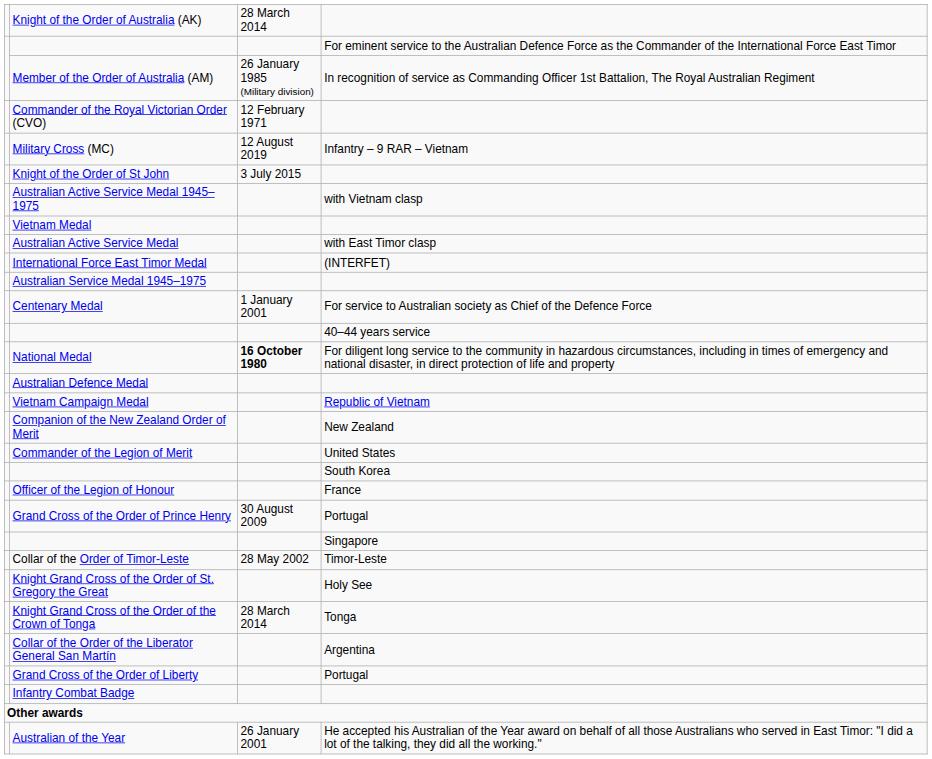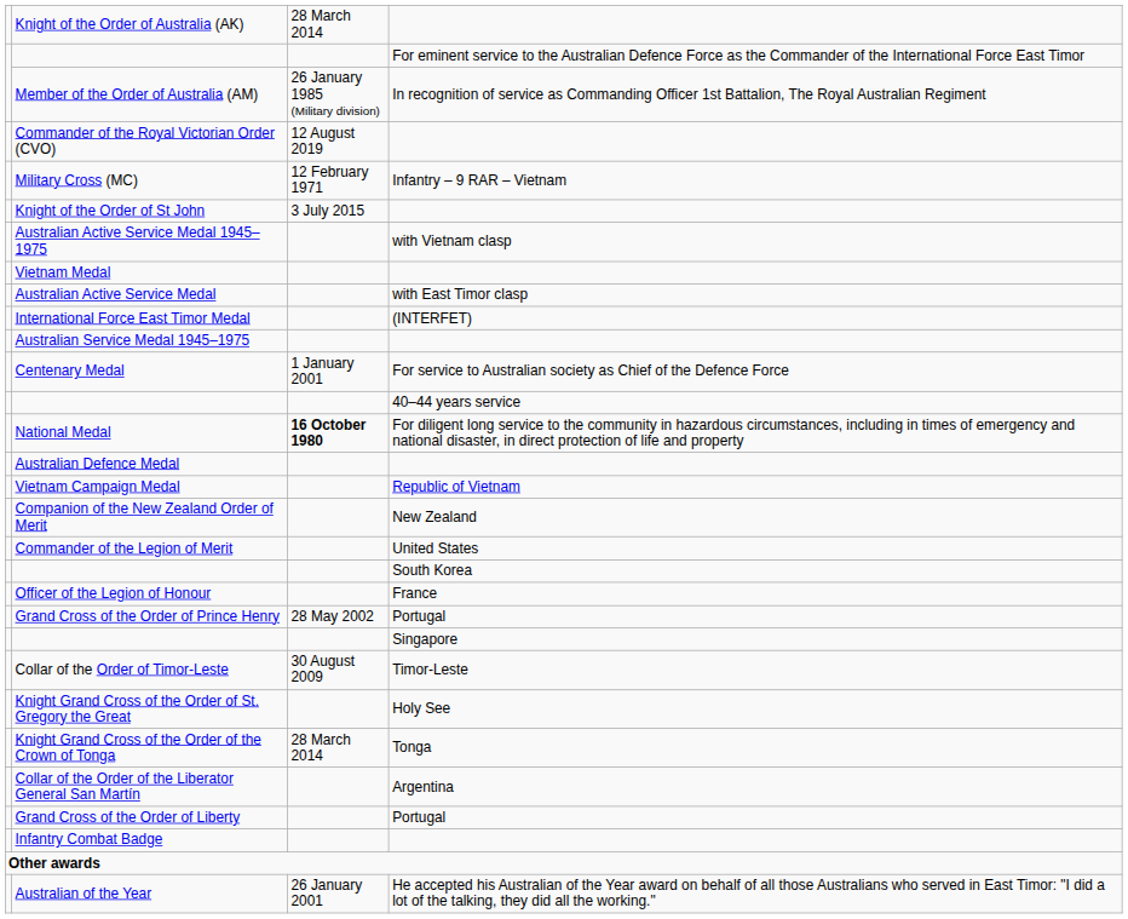Commander of the Royal Victorian Order (CVO) | column 3: 12 February 1971 -> 12 August 2019
Military Cross (MC) | column 3: 12 August 2019 -> 12 February 1971
Grand Cross of the Order of Prince Henry | column 3: 30 August 2009 -> 28 May 2002
Collar of the Order of Timor-Leste | column 3: 28 May 2002 -> 30 August 2009
